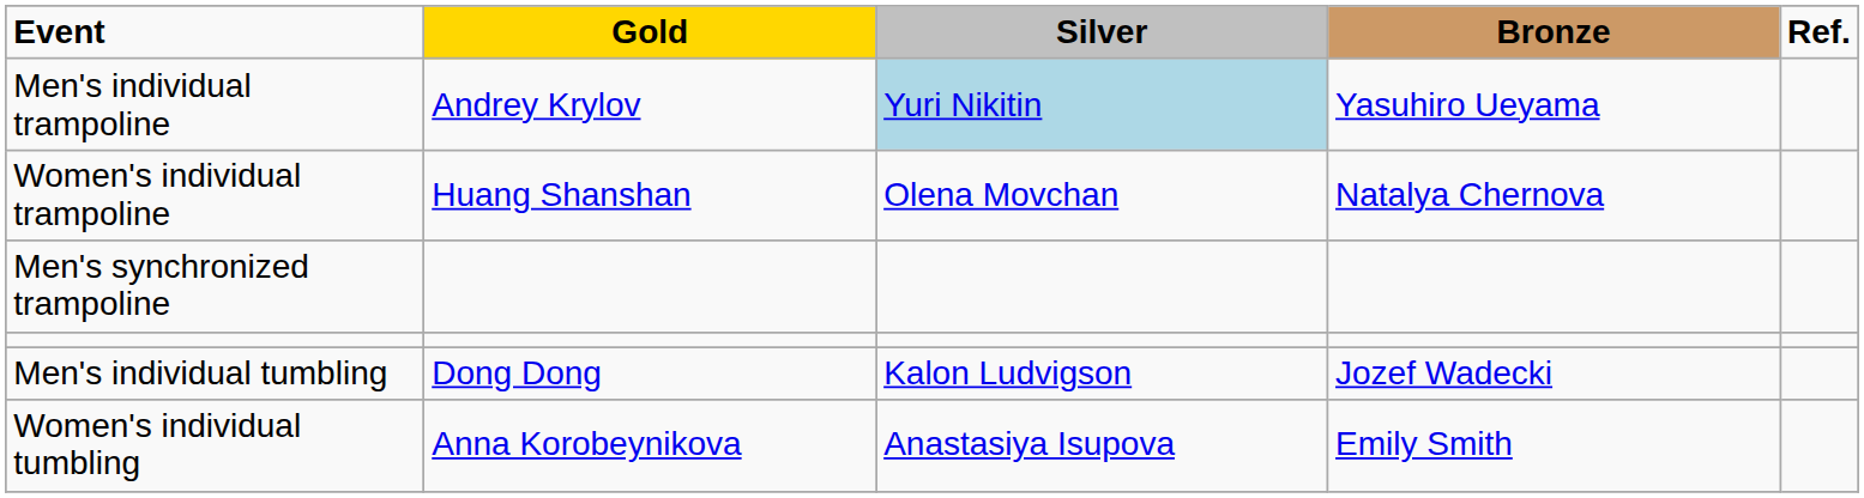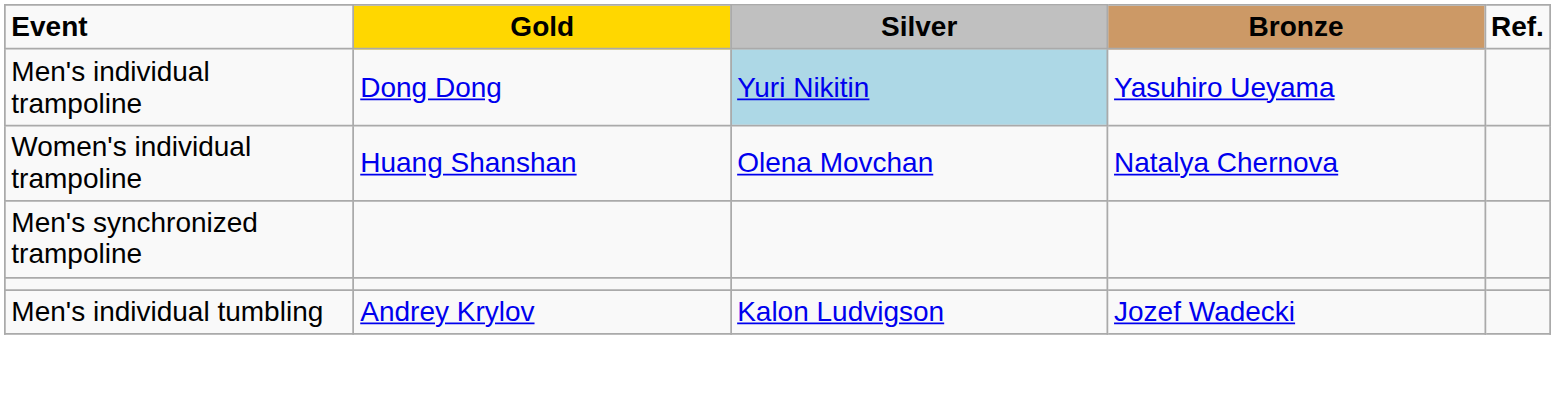Men's individual trampoline | Gold: Andrey Krylov -> Dong Dong
Men's individual tumbling | Gold: Dong Dong -> Andrey Krylov
- row: Women's individual tumbling | Anna Korobeynikova | Anastasiya Isupova | Emily Smith
